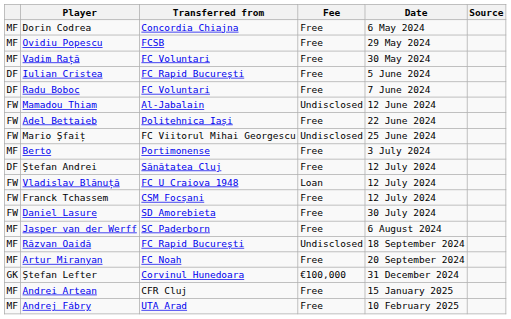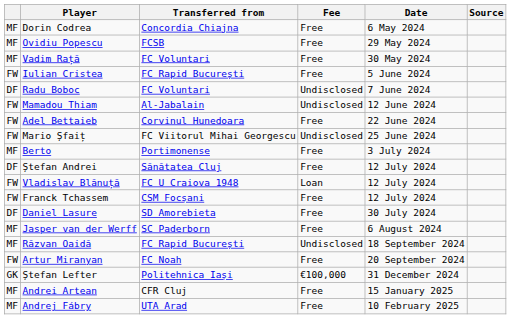Iulian Cristea | column 1: DF -> FW
Radu Boboc | Fee: Free -> Undisclosed
Adel Bettaieb | Transferred from: Politehnica Iași -> Corvinul Hunedoara
Daniel Lasure | column 1: FW -> DF
Artur Miranyan | column 1: MF -> FW
Ștefan Lefter | Transferred from: Corvinul Hunedoara -> Politehnica Iași
